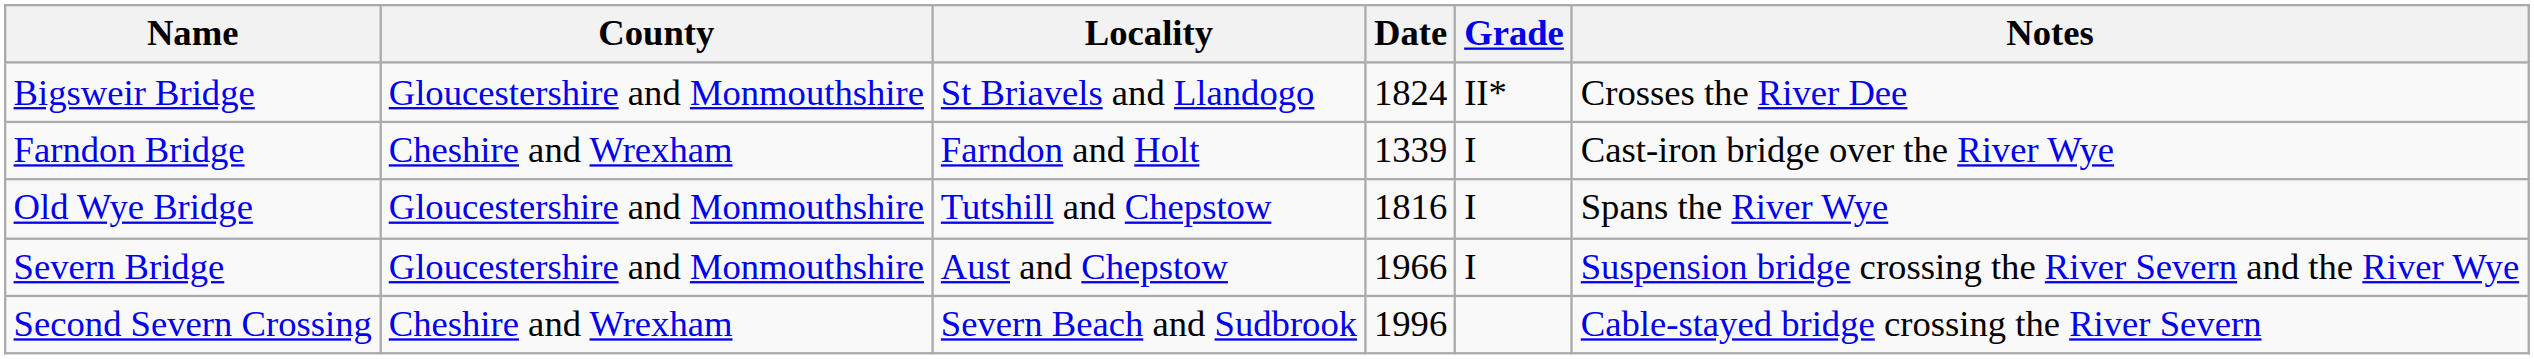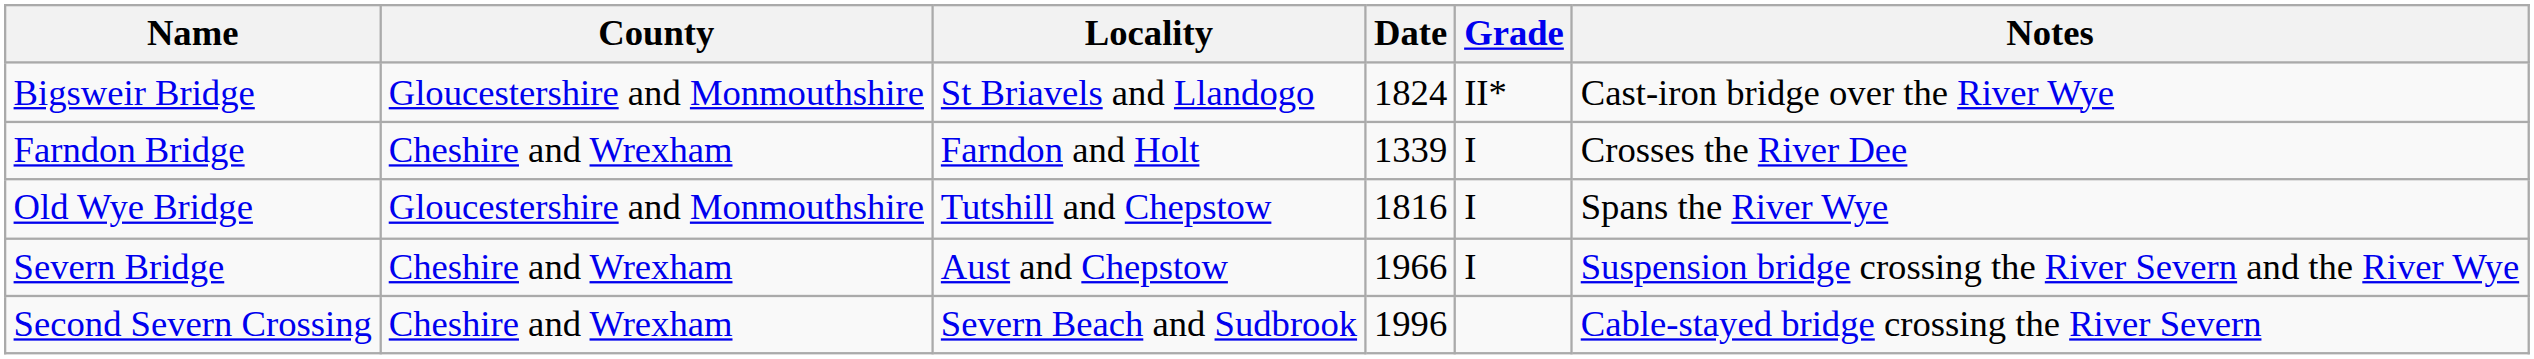Bigsweir Bridge | Notes: Crosses the River Dee -> Cast-iron bridge over the River Wye
Farndon Bridge | Notes: Cast-iron bridge over the River Wye -> Crosses the River Dee
Severn Bridge | County: Gloucestershire and Monmouthshire -> Cheshire and Wrexham
